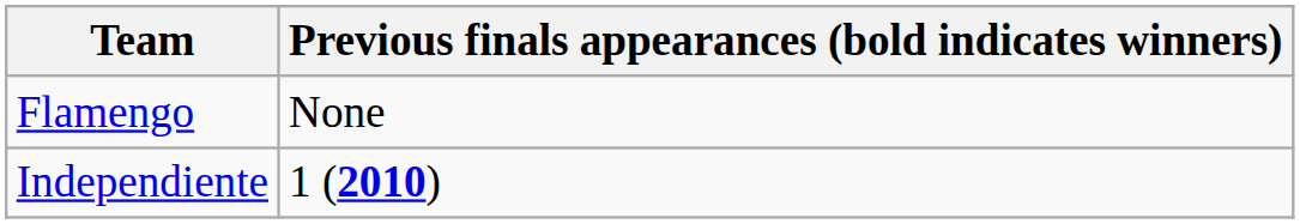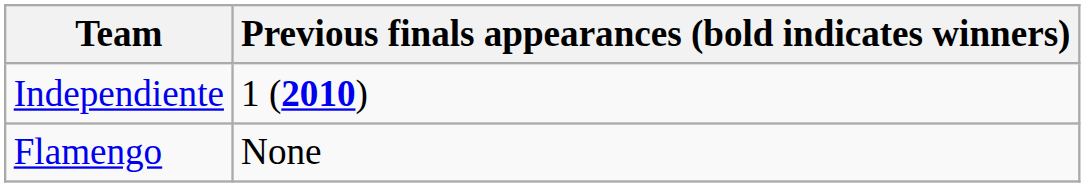rows swapped: Independiente <-> Flamengo
